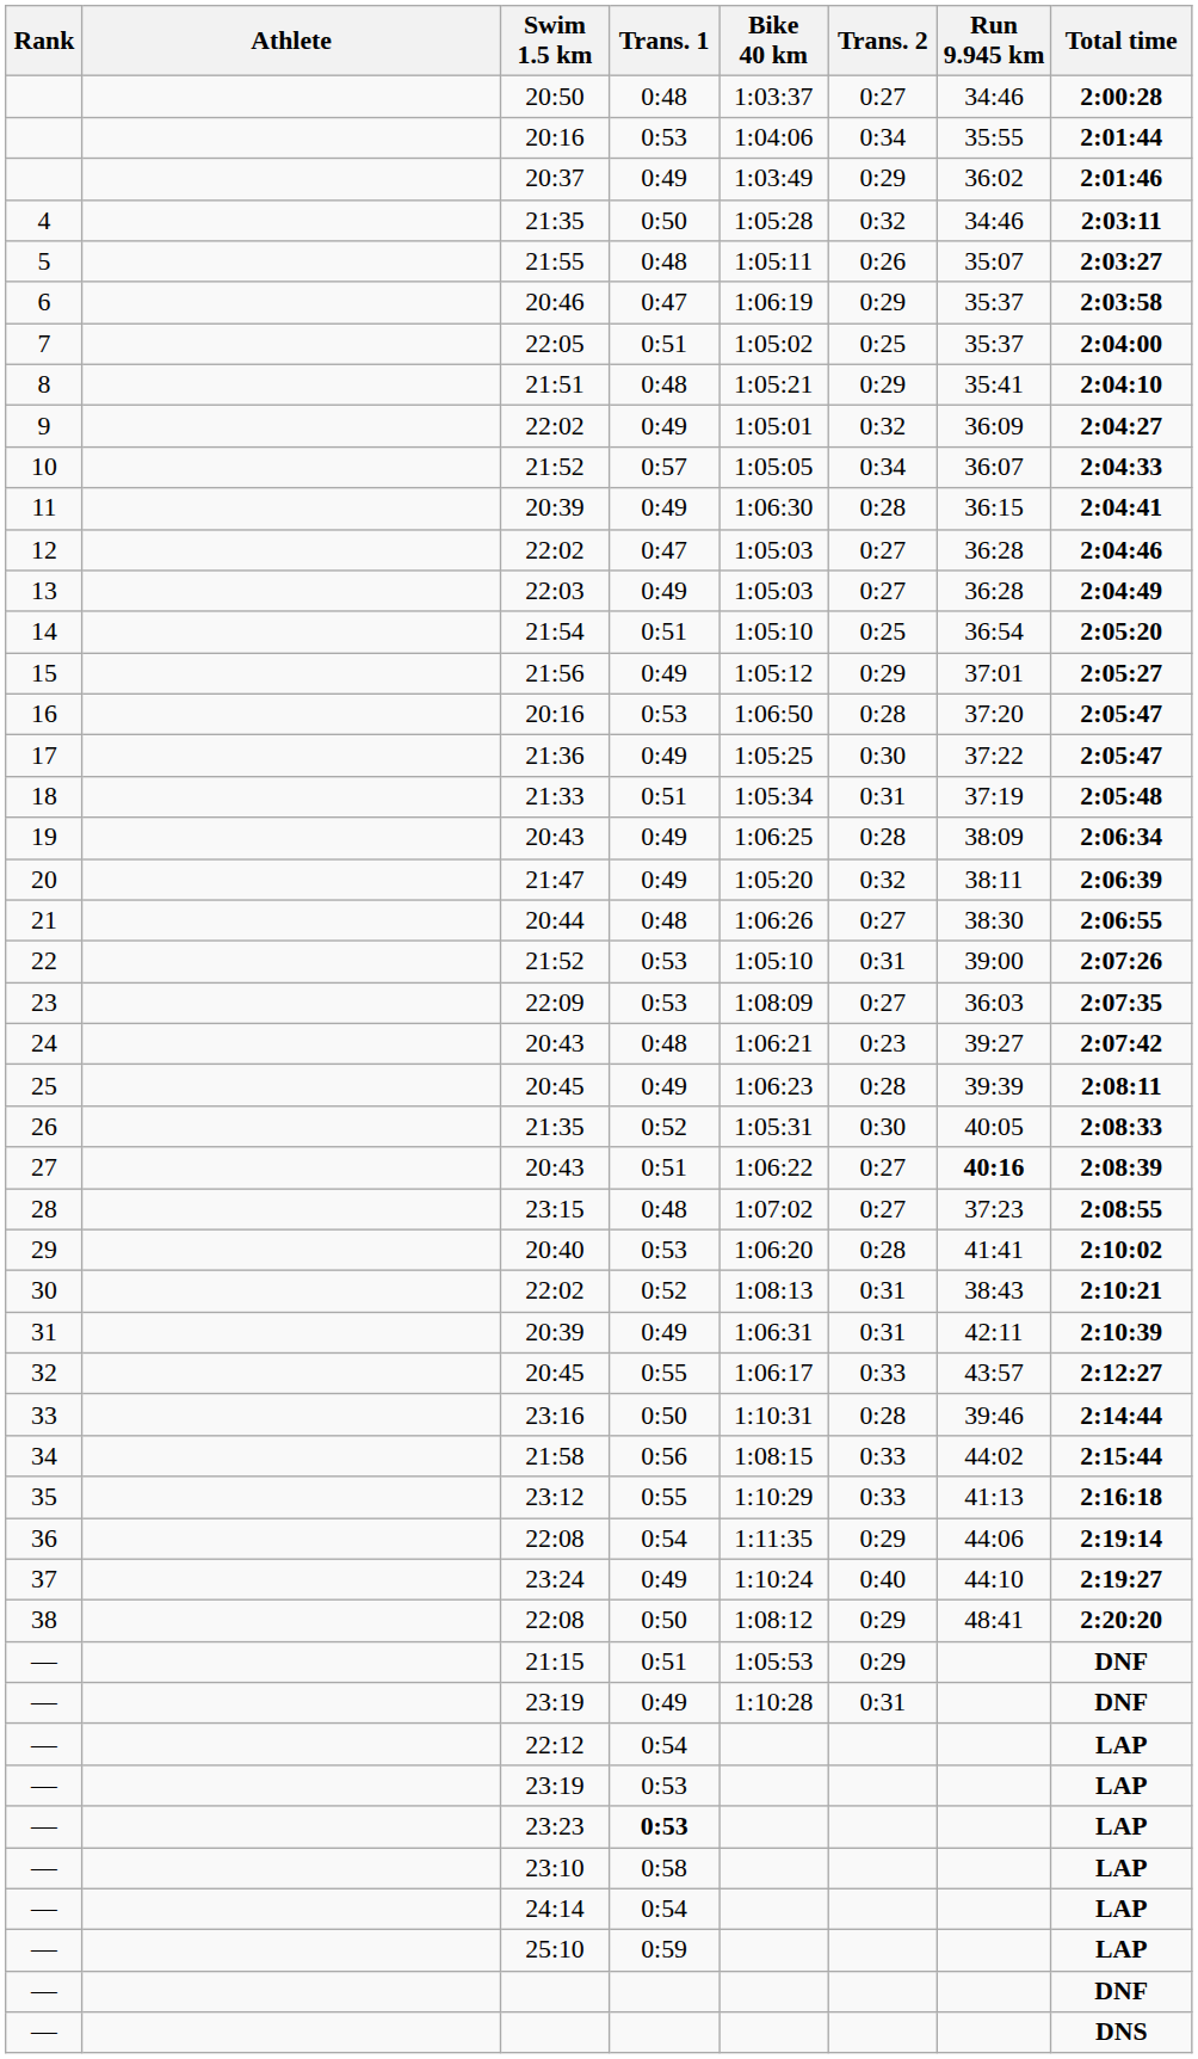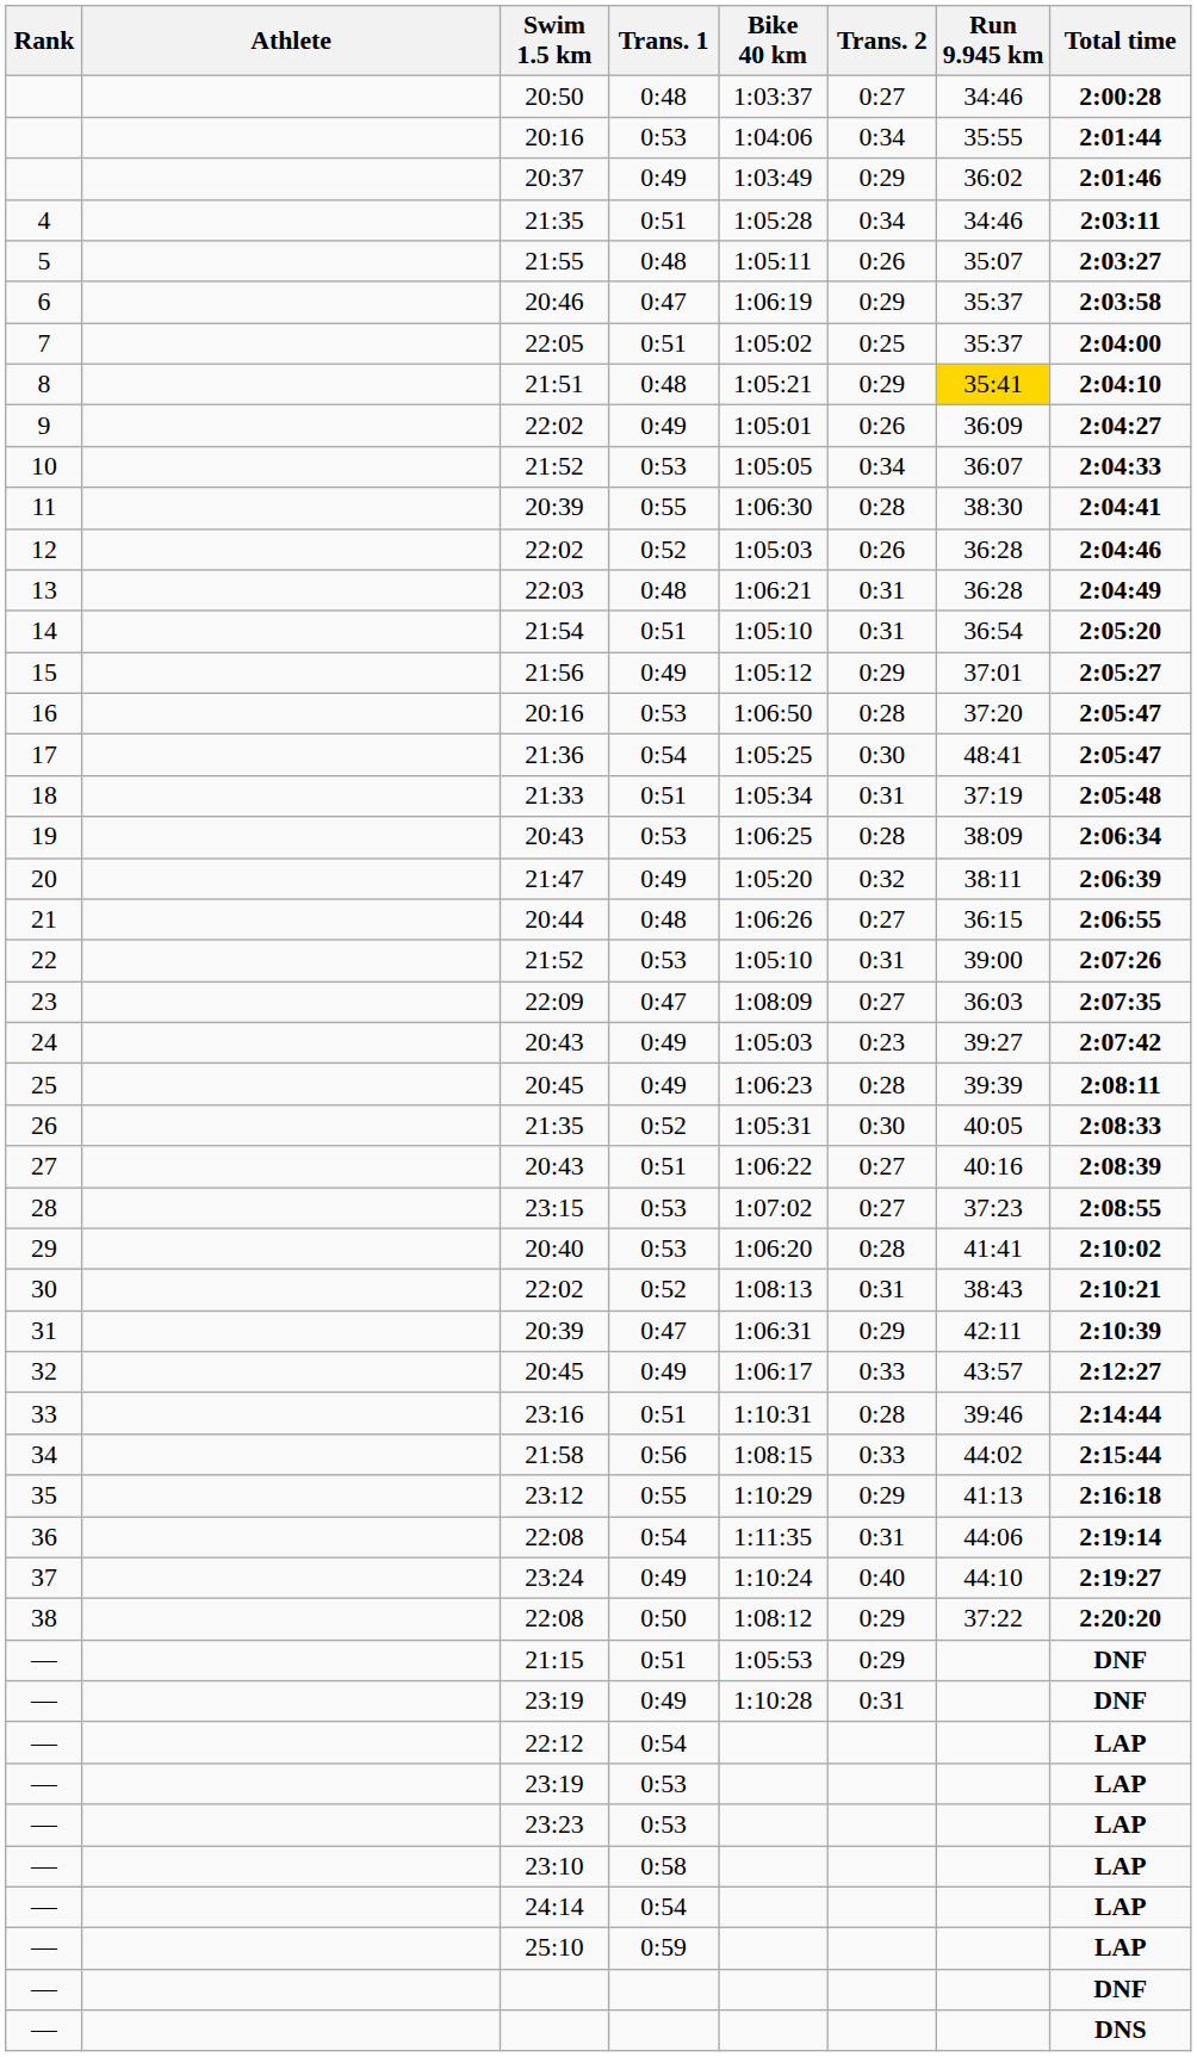4 | Trans. 1: 0:50 -> 0:51
4 | Trans. 2: 0:32 -> 0:34
8 | Run 9.945 km: no background -> gold background
9 | Trans. 2: 0:32 -> 0:26
10 | Trans. 1: 0:57 -> 0:53
11 | Trans. 1: 0:49 -> 0:55
11 | Run 9.945 km: 36:15 -> 38:30
12 | Trans. 1: 0:47 -> 0:52
12 | Trans. 2: 0:27 -> 0:26
13 | Trans. 1: 0:49 -> 0:48
13 | Bike 40 km: 1:05:03 -> 1:06:21
13 | Trans. 2: 0:27 -> 0:31
14 | Trans. 2: 0:25 -> 0:31
17 | Trans. 1: 0:49 -> 0:54
17 | Run 9.945 km: 37:22 -> 48:41
19 | Trans. 1: 0:49 -> 0:53
21 | Run 9.945 km: 38:30 -> 36:15
23 | Trans. 1: 0:53 -> 0:47
24 | Trans. 1: 0:48 -> 0:49
24 | Bike 40 km: 1:06:21 -> 1:05:03
27 | Run 9.945 km: bold -> normal
28 | Trans. 1: 0:48 -> 0:53
31 | Trans. 1: 0:49 -> 0:47
31 | Trans. 2: 0:31 -> 0:29
32 | Trans. 1: 0:55 -> 0:49
33 | Trans. 1: 0:50 -> 0:51
35 | Trans. 2: 0:33 -> 0:29
36 | Trans. 2: 0:29 -> 0:31
38 | Run 9.945 km: 48:41 -> 37:22
— / 23:23 | Trans. 1: bold -> normal
